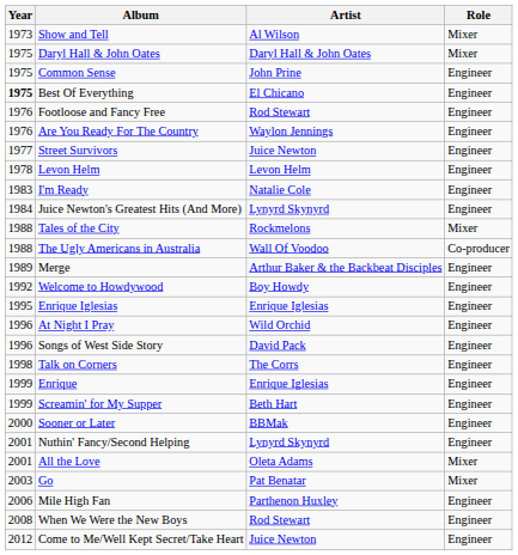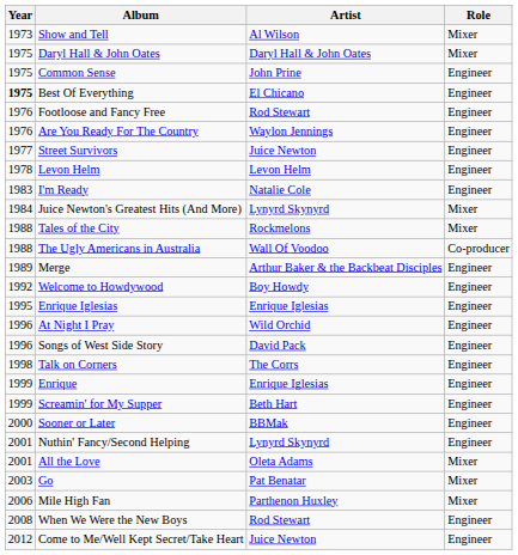Juice Newton's Greatest Hits (And More) | Role: Engineer -> Mixer
Mile High Fan | Role: Engineer -> Mixer
